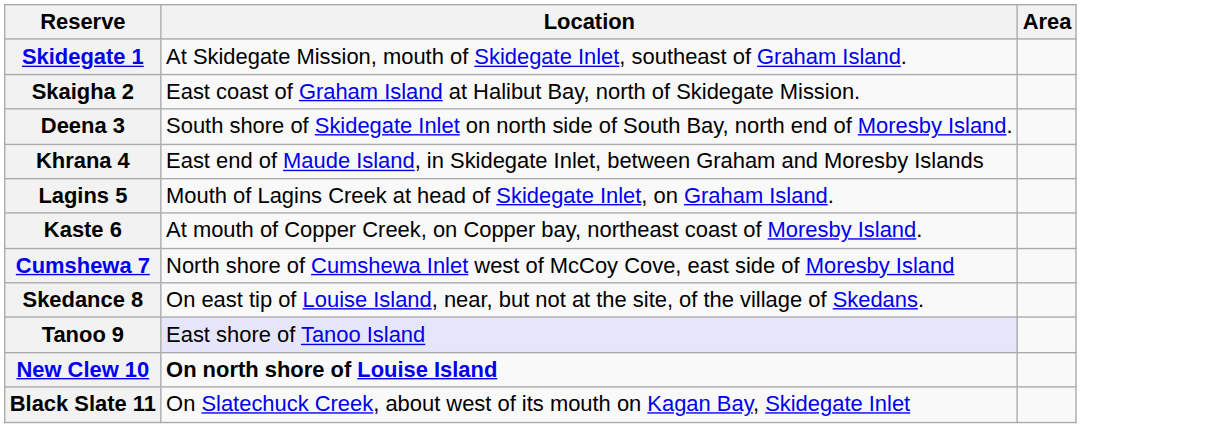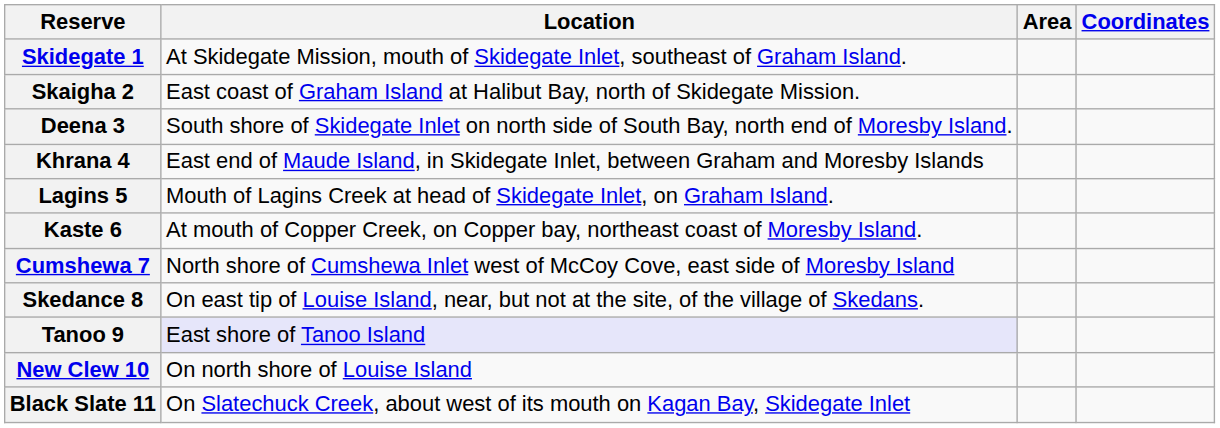+ column: Coordinates
New Clew 10 | Location: bold -> normal
